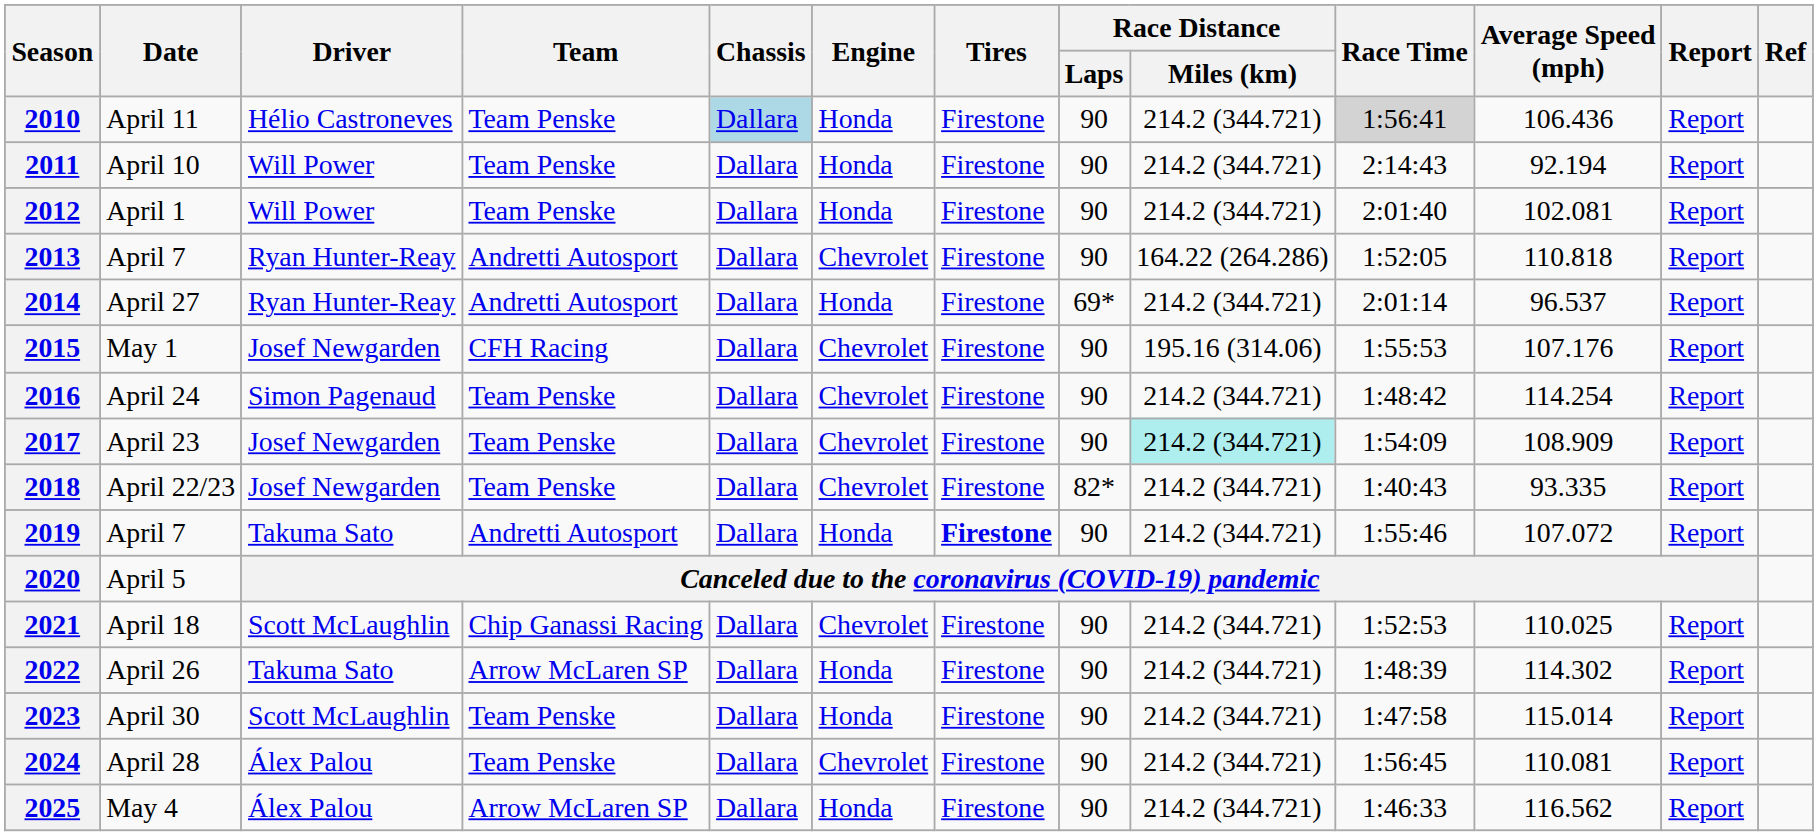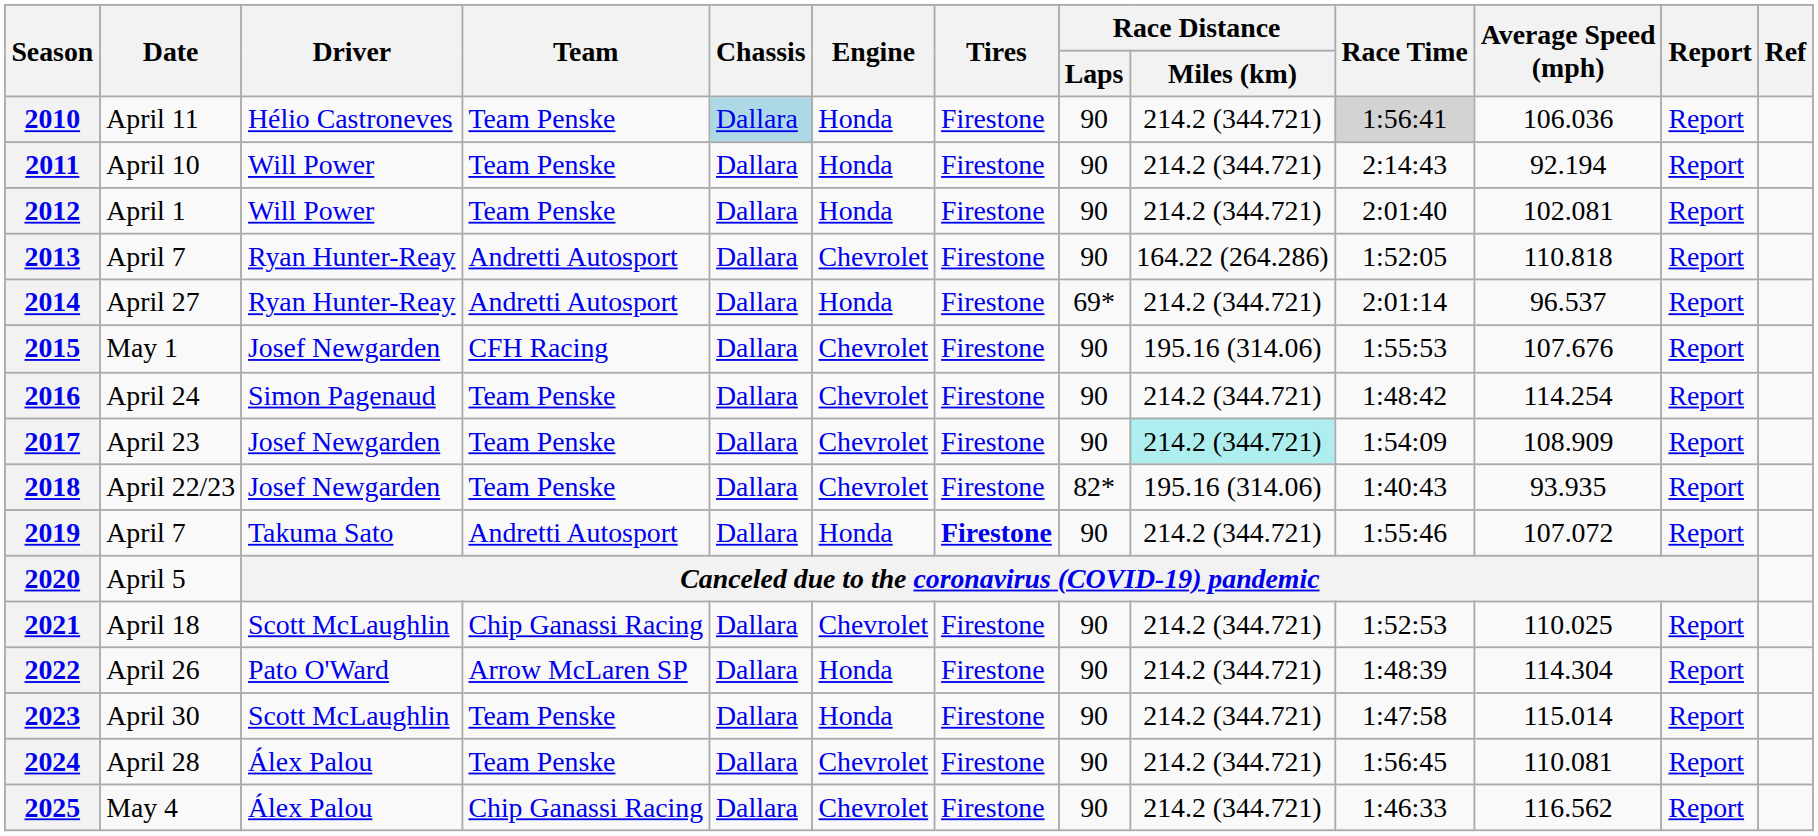2010 | Average Speed (mph): 106.436 -> 106.036
2015 | Average Speed (mph): 107.176 -> 107.676
2018 | Race Distance / Miles (km): 214.2 (344.721) -> 195.16 (314.06)
2018 | Average Speed (mph): 93.335 -> 93.935
2022 | Driver: Takuma Sato -> Pato O'Ward
2022 | Average Speed (mph): 114.302 -> 114.304
2025 | Team: Arrow McLaren SP -> Chip Ganassi Racing
2025 | Engine: Honda -> Chevrolet
